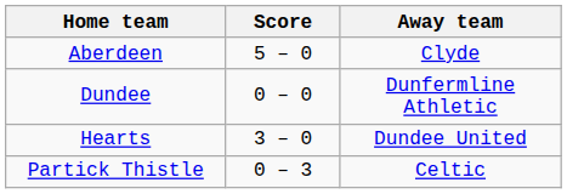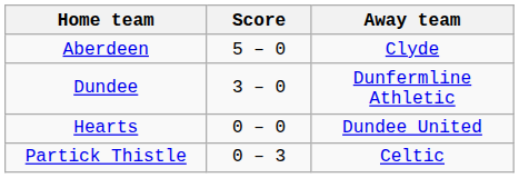Dundee | Score: 0 – 0 -> 3 – 0
Hearts | Score: 3 – 0 -> 0 – 0
